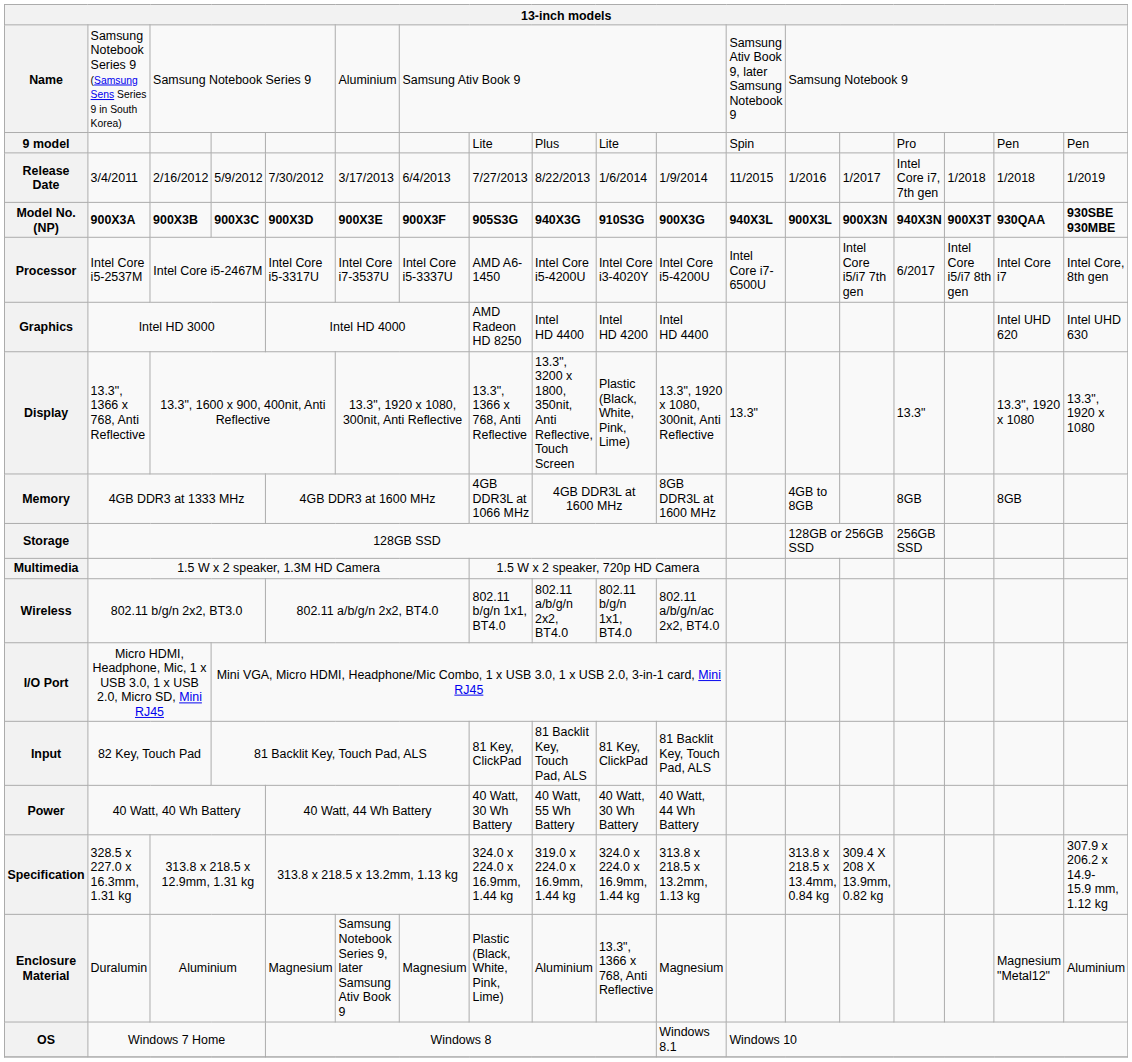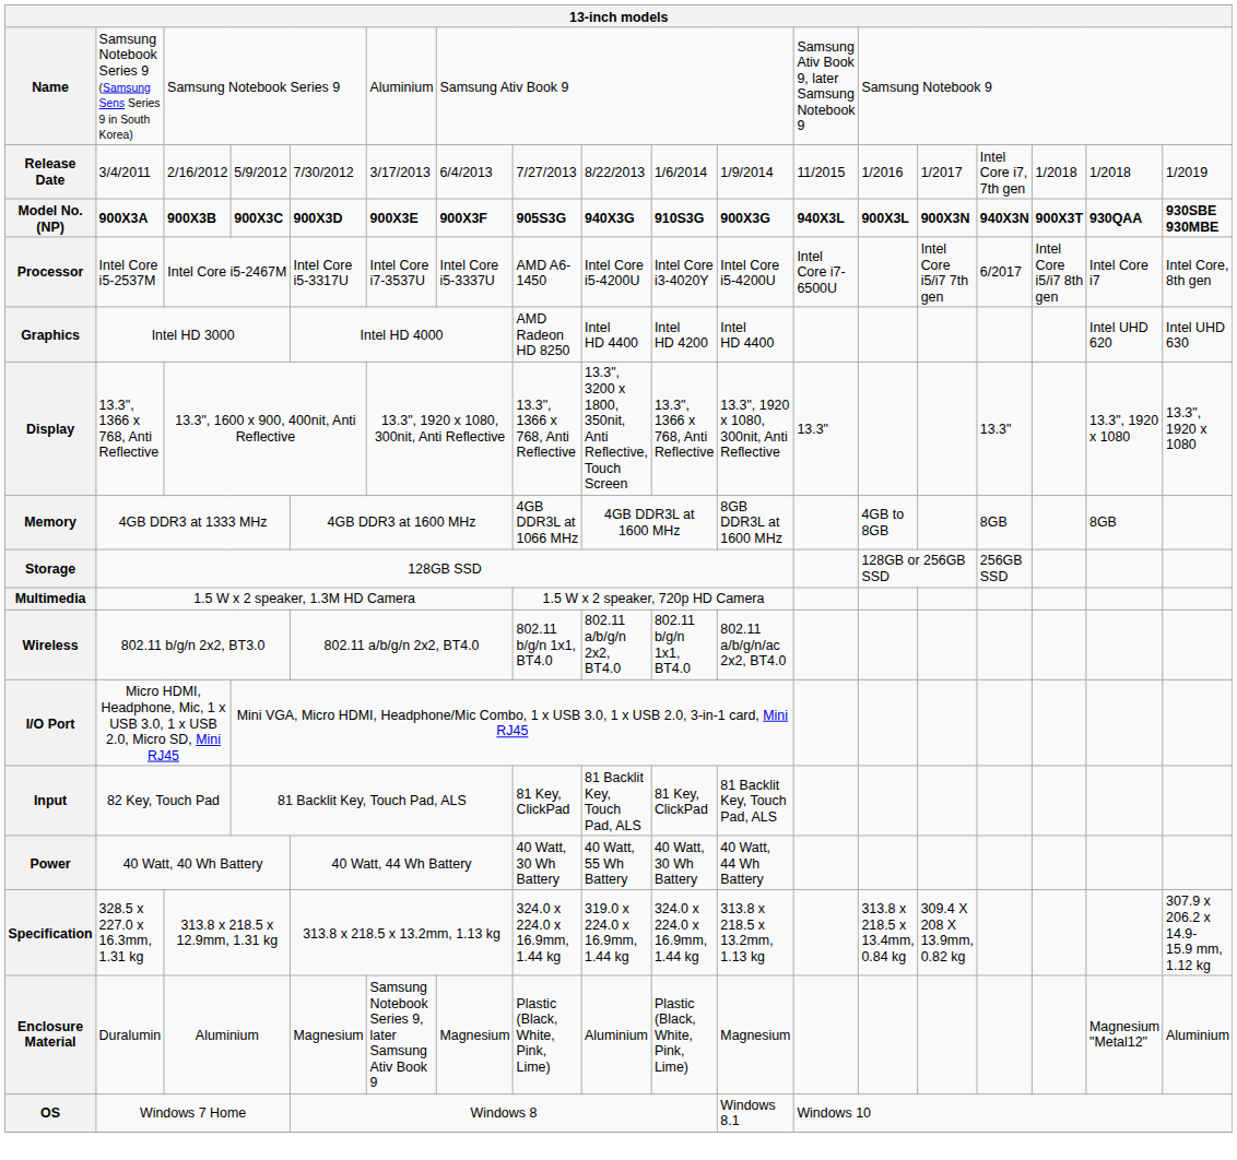- row: 9 model | Lite | Plus | Lite | Spin | Pro | Pen | Pen
Display | column 10: Plastic (Black, White, Pink, Lime) -> 13.3", 1366 x 768, Anti Reflective
Enclosure Material | column 10: 13.3", 1366 x 768, Anti Reflective -> Plastic (Black, White, Pink, Lime)
